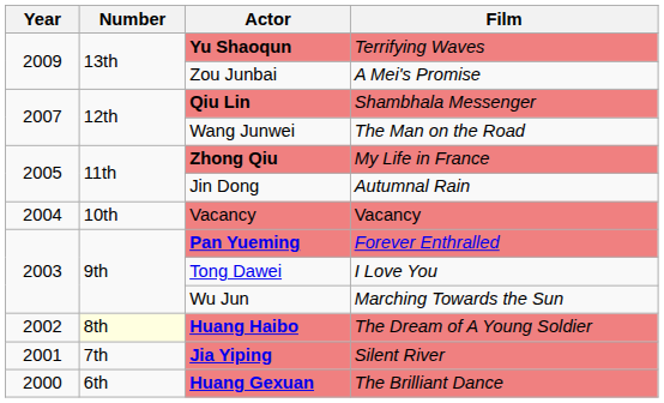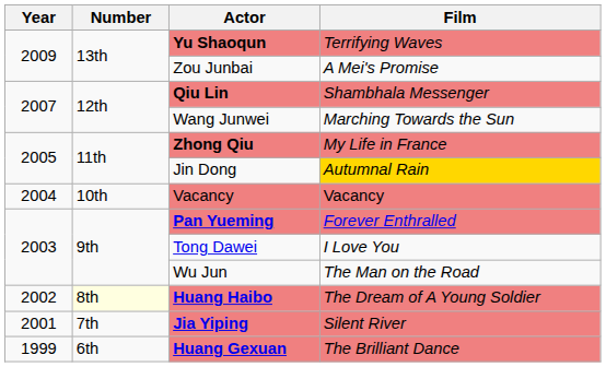Wang Junwei | Film: The Man on the Road -> Marching Towards the Sun
Jin Dong | Film: no background -> gold background
Wu Jun | Film: Marching Towards the Sun -> The Man on the Road
Huang Gexuan | Year: 2000 -> 1999
